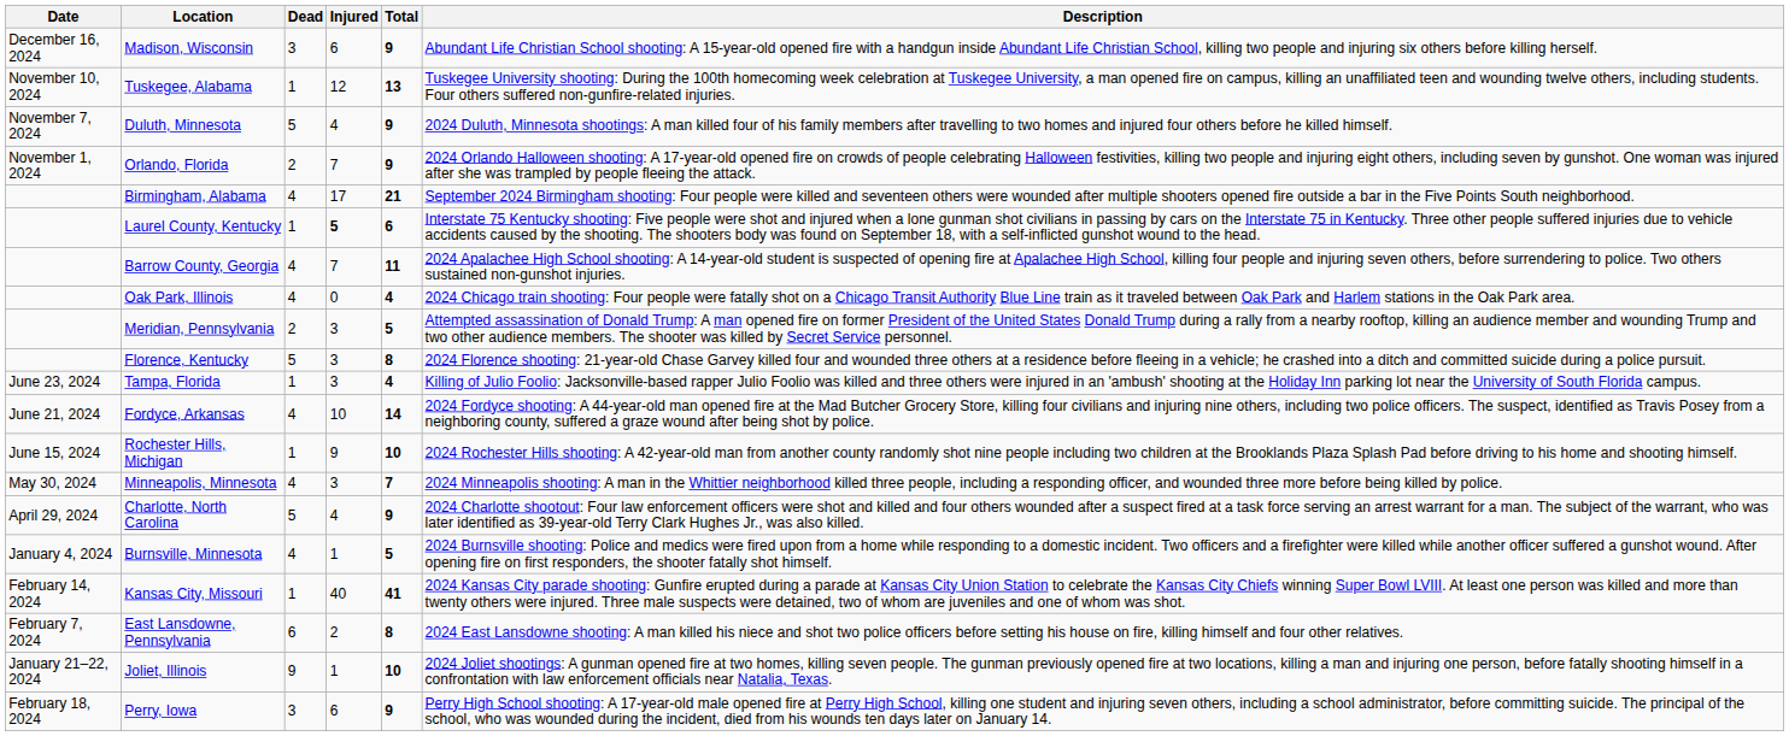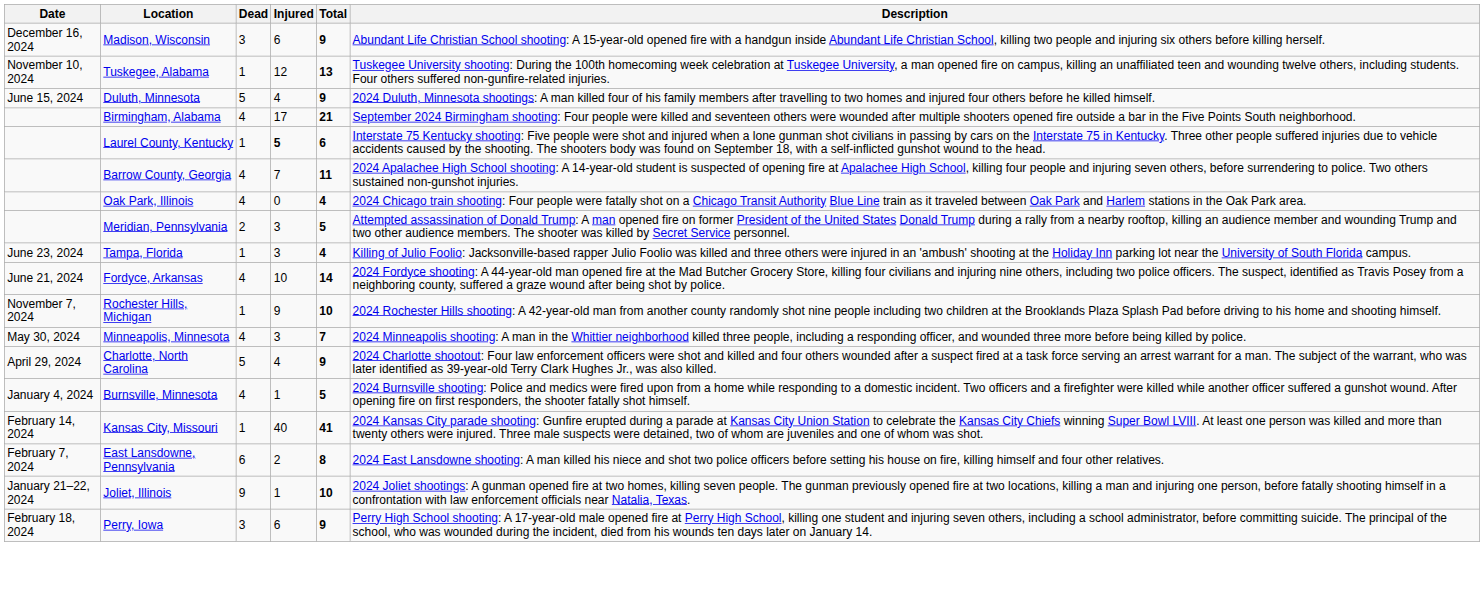Duluth, Minnesota | Date: November 7, 2024 -> June 15, 2024
- row: November 1, 2024 | Orlando, Florida | 2 | 7 | 9 | 2024 Orlando Halloween shooting: A 17-year-old opened fire on crowds of people celebrating Halloween festivities, killing two people and injuring eight others, including seven by gunshot. One woman was injured after she was trampled by people fleeing the attack.
- row: Florence, Kentucky | 5 | 3 | 8 | 2024 Florence shooting: 21-year-old Chase Garvey killed four and wounded three others at a residence before fleeing in a vehicle; he crashed into a ditch and committed suicide during a police pursuit.
Rochester Hills, Michigan | Date: June 15, 2024 -> November 7, 2024
